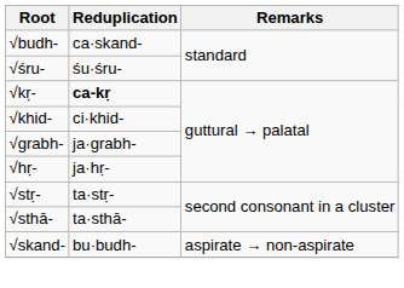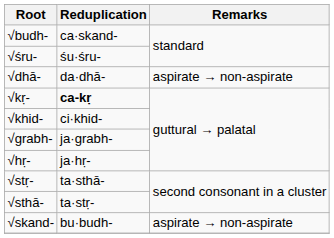+ row: √dhā- | da·dhā- | aspirate → non-aspirate
√stṛ- | Reduplication: ta·stṛ- -> ta·sthā-
√sthā- | Reduplication: ta·sthā- -> ta·stṛ-
